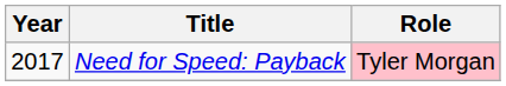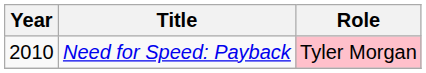Need for Speed: Payback | Year: 2017 -> 2010
